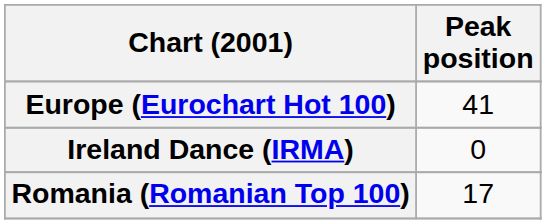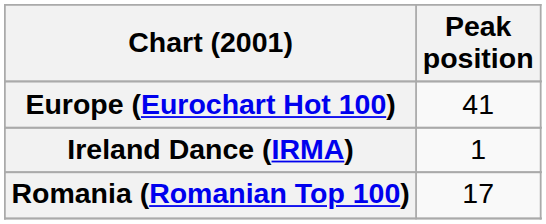Ireland Dance (IRMA) | Peak position: 0 -> 1
